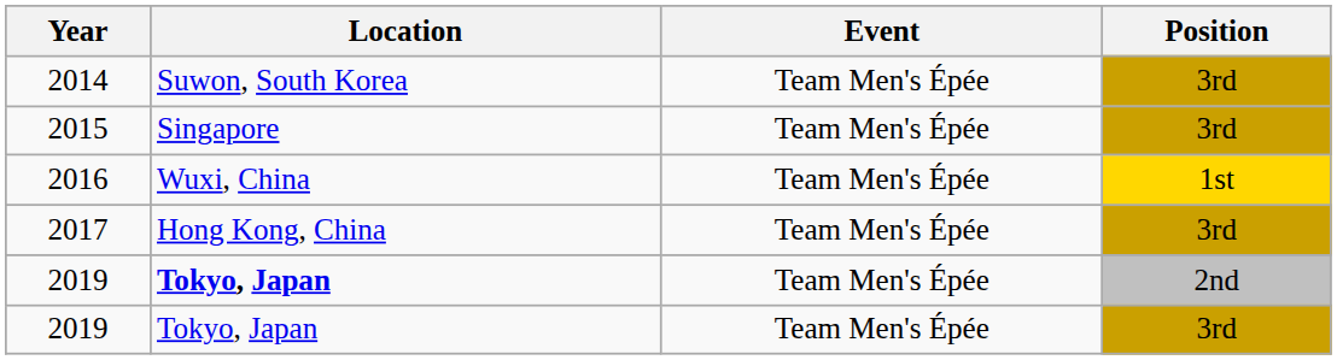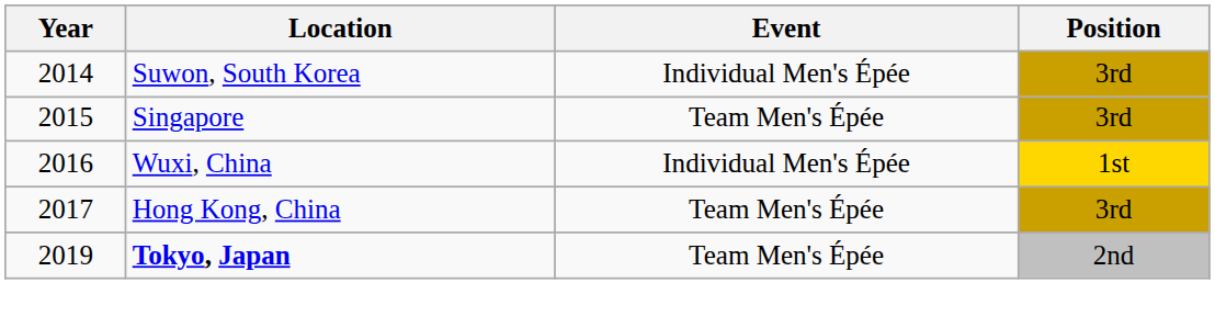2014 | Event: Team Men's Épée -> Individual Men's Épée
2016 | Event: Team Men's Épée -> Individual Men's Épée
- row: 2019 | Tokyo, Japan | Team Men's Épée | 3rd
